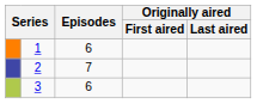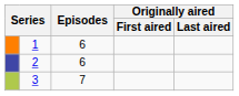2 | Episodes: 7 -> 6
3 | Episodes: 6 -> 7
